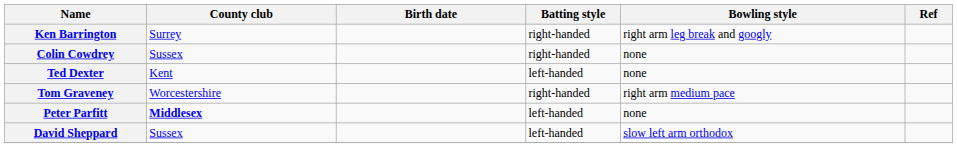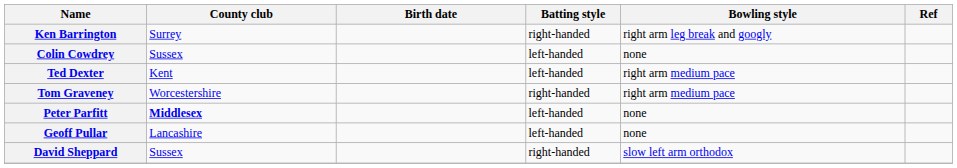Colin Cowdrey | Batting style: right-handed -> left-handed
Ted Dexter | Bowling style: none -> right arm medium pace
+ row: Geoff Pullar | Lancashire | left-handed | none
David Sheppard | Batting style: left-handed -> right-handed
